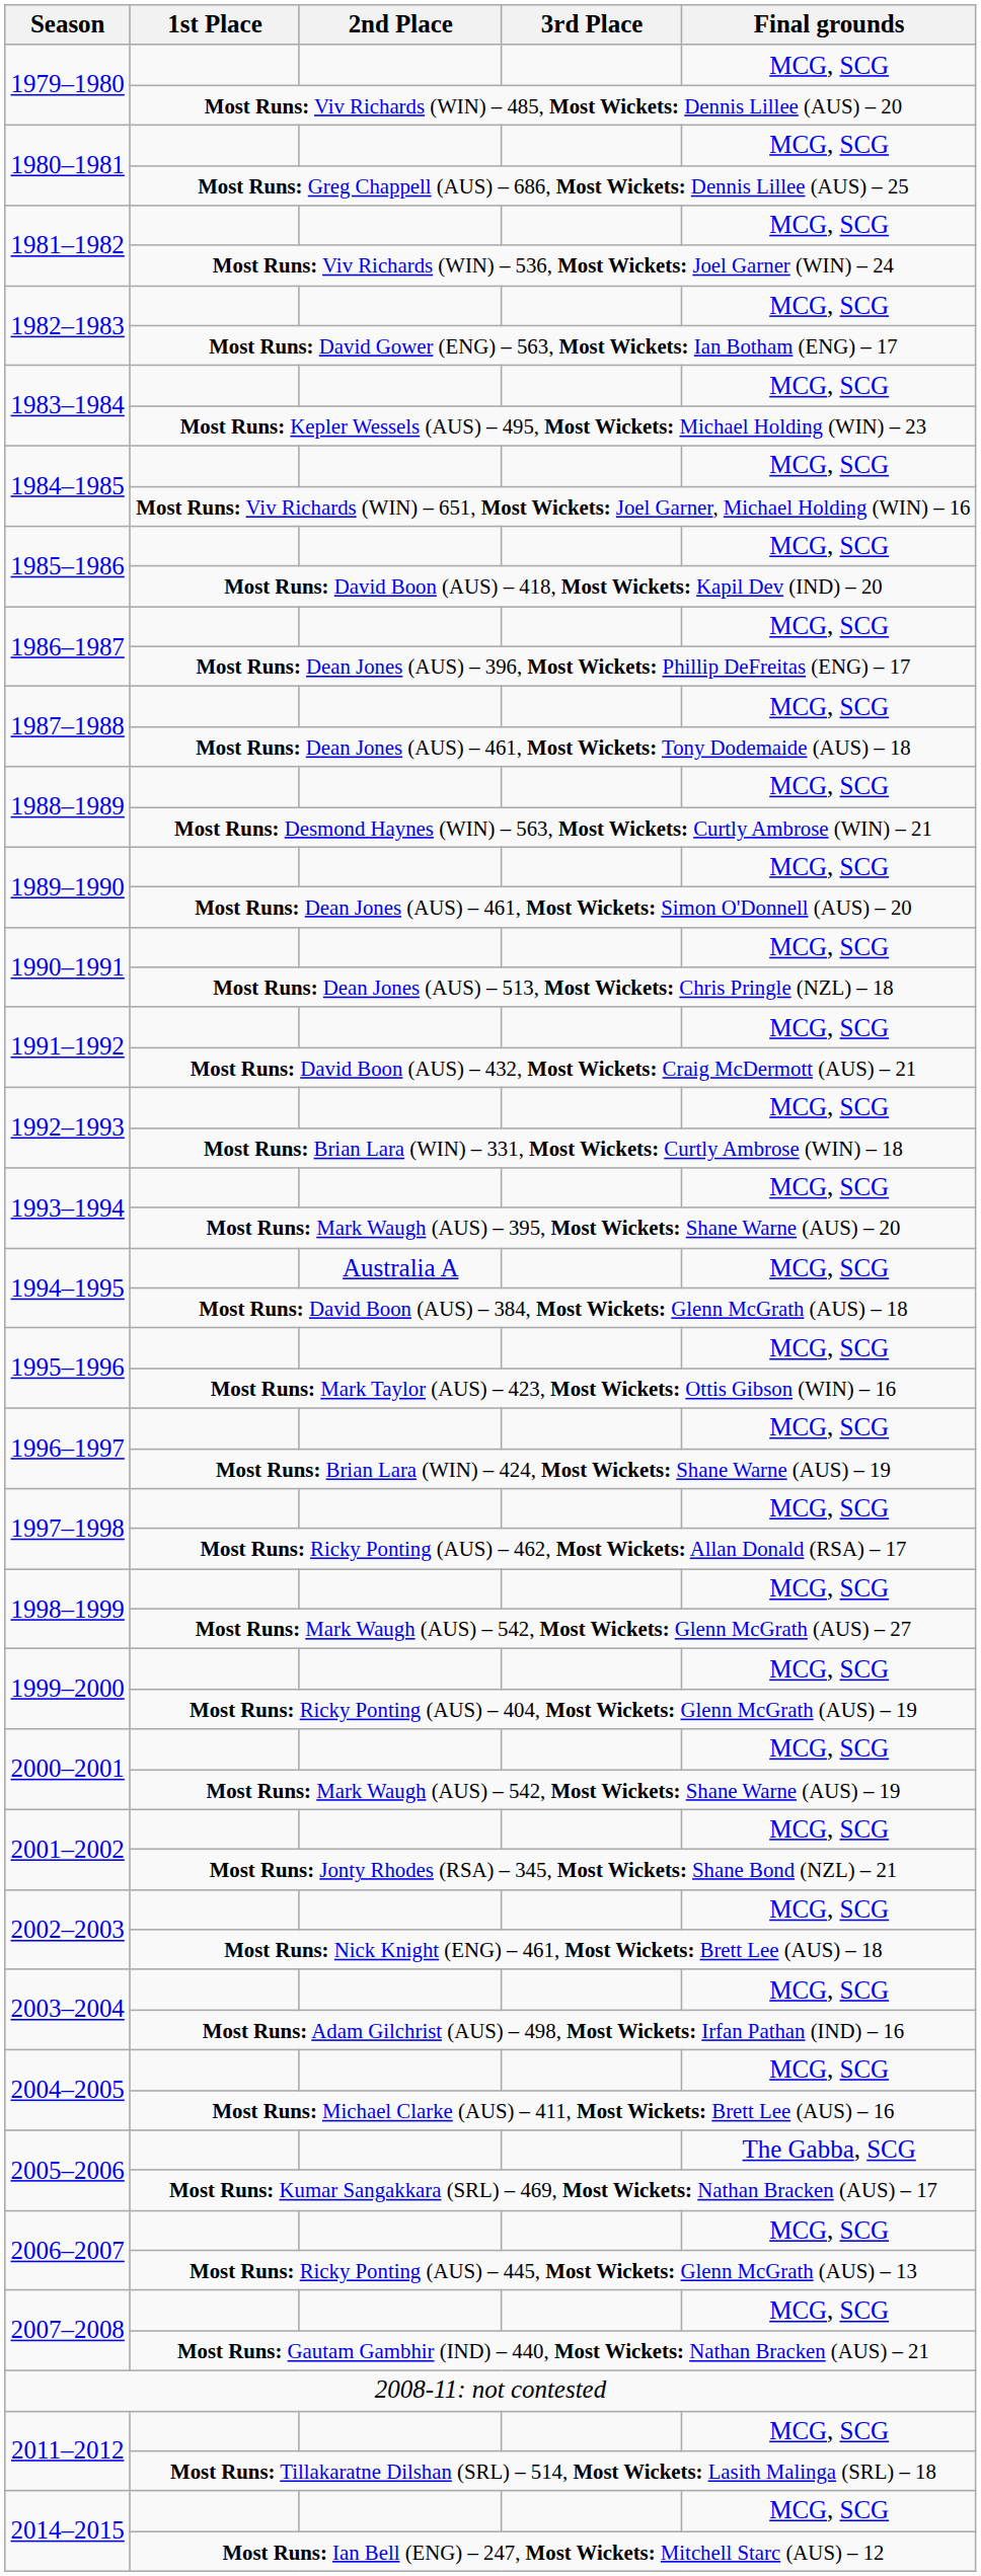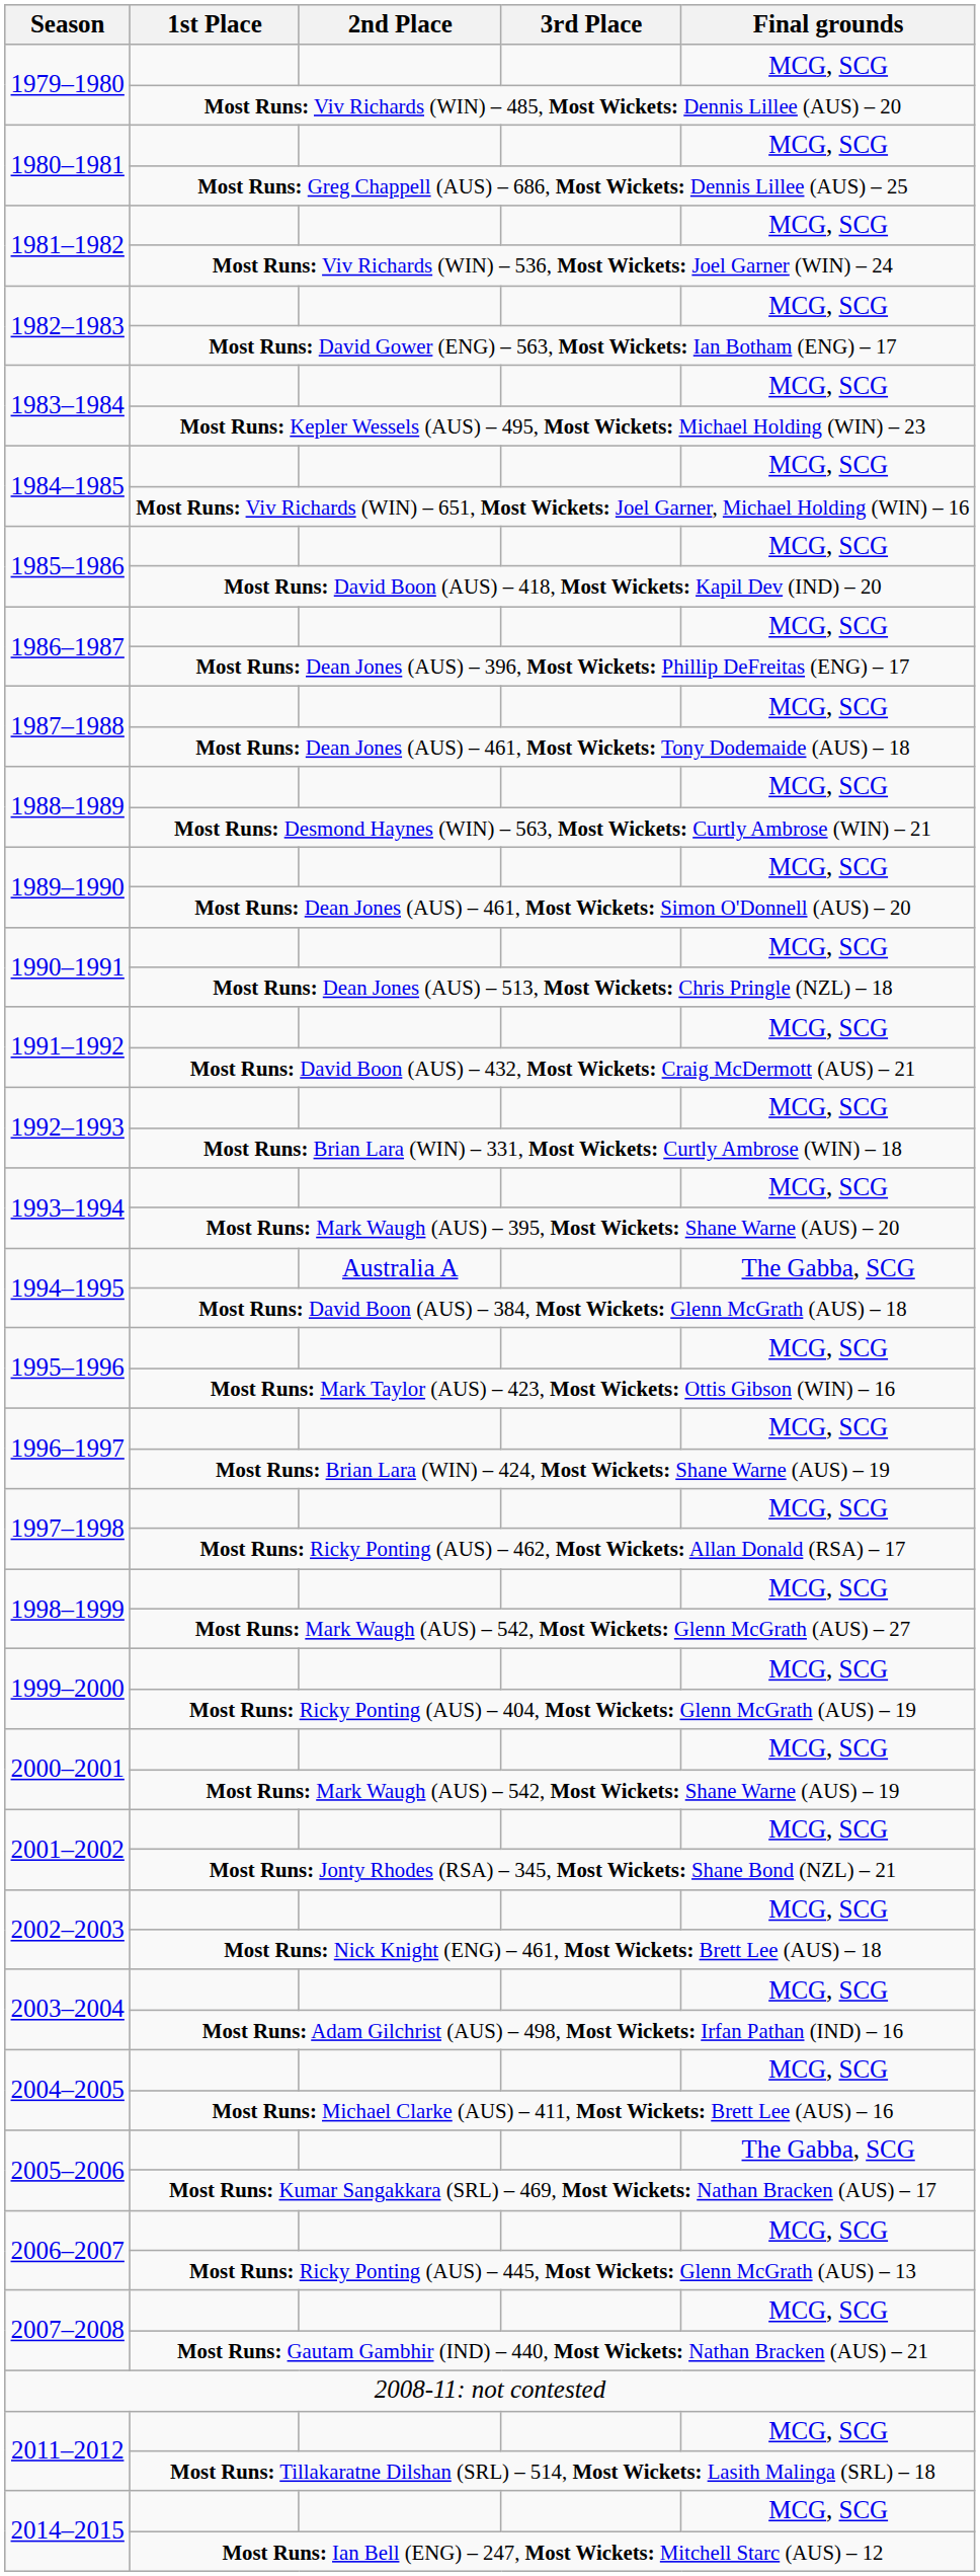Australia A | Final grounds: MCG, SCG -> The Gabba, SCG
